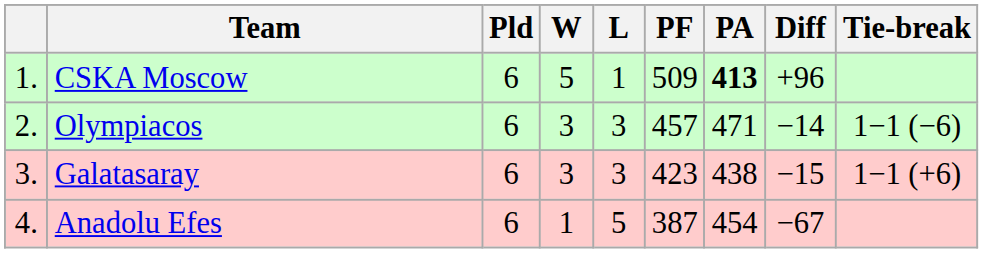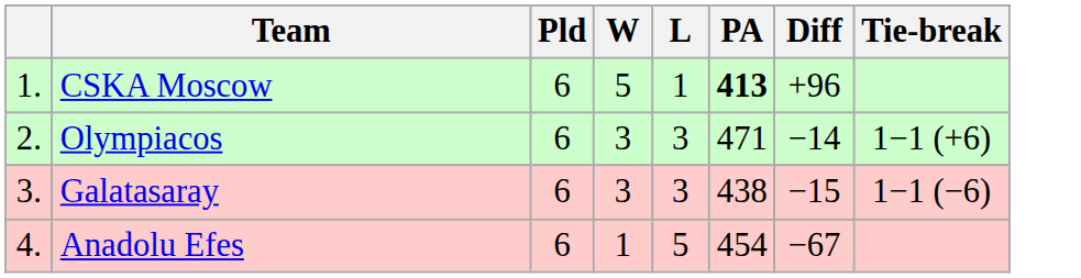- column: PF | 509 | 457 | 423 | 387
Olympiacos | Tie-break: 1−1 (−6) -> 1−1 (+6)
Galatasaray | Tie-break: 1−1 (+6) -> 1−1 (−6)
